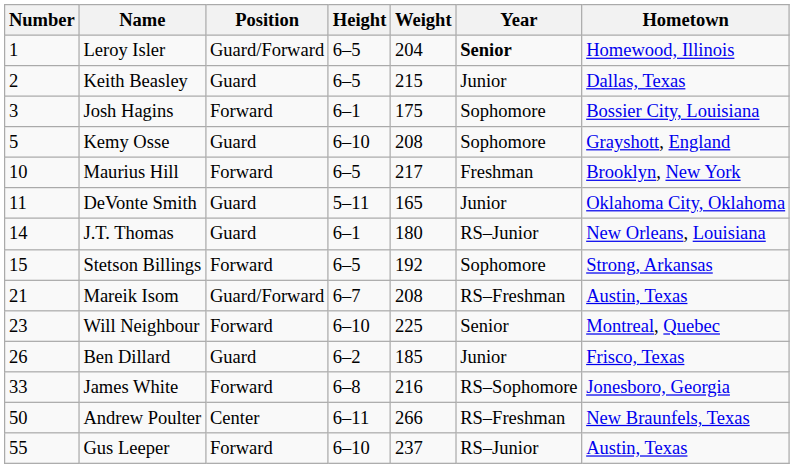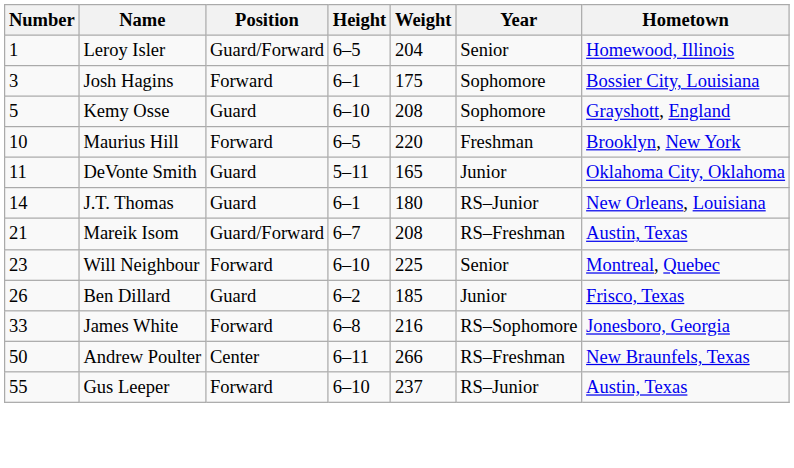Leroy Isler | Year: bold -> normal
- row: 2 | Keith Beasley | Guard | 6–5 | 215 | Junior | Dallas, Texas
Maurius Hill | Weight: 217 -> 220
- row: 15 | Stetson Billings | Forward | 6–5 | 192 | Sophomore | Strong, Arkansas
